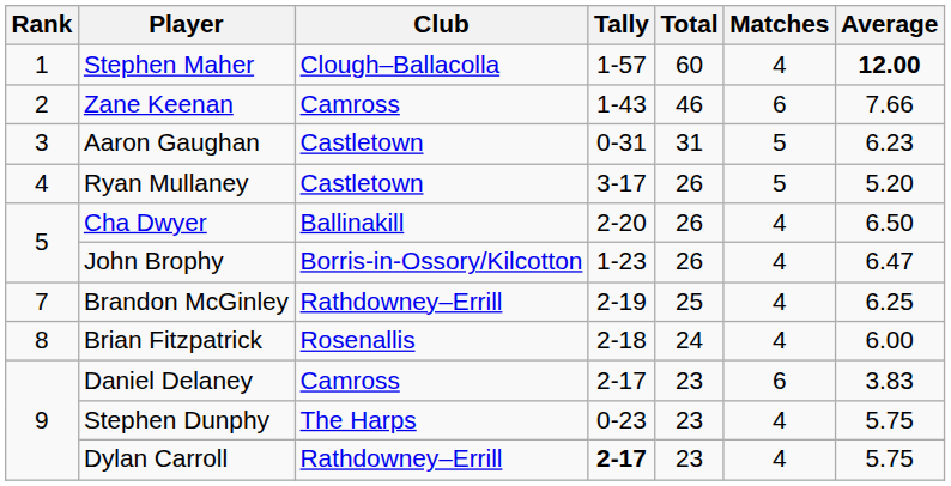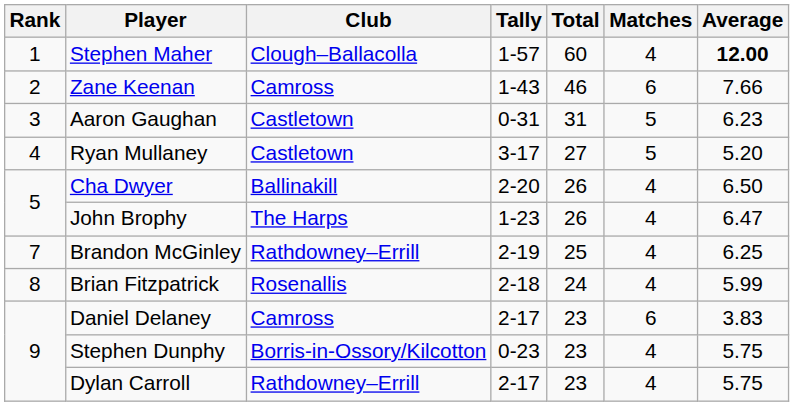Ryan Mullaney | Total: 26 -> 27
John Brophy | Club: Borris-in-Ossory/Kilcotton -> The Harps
Brian Fitzpatrick | Average: 6.00 -> 5.99
Stephen Dunphy | Club: The Harps -> Borris-in-Ossory/Kilcotton
Dylan Carroll | Tally: bold -> normal
